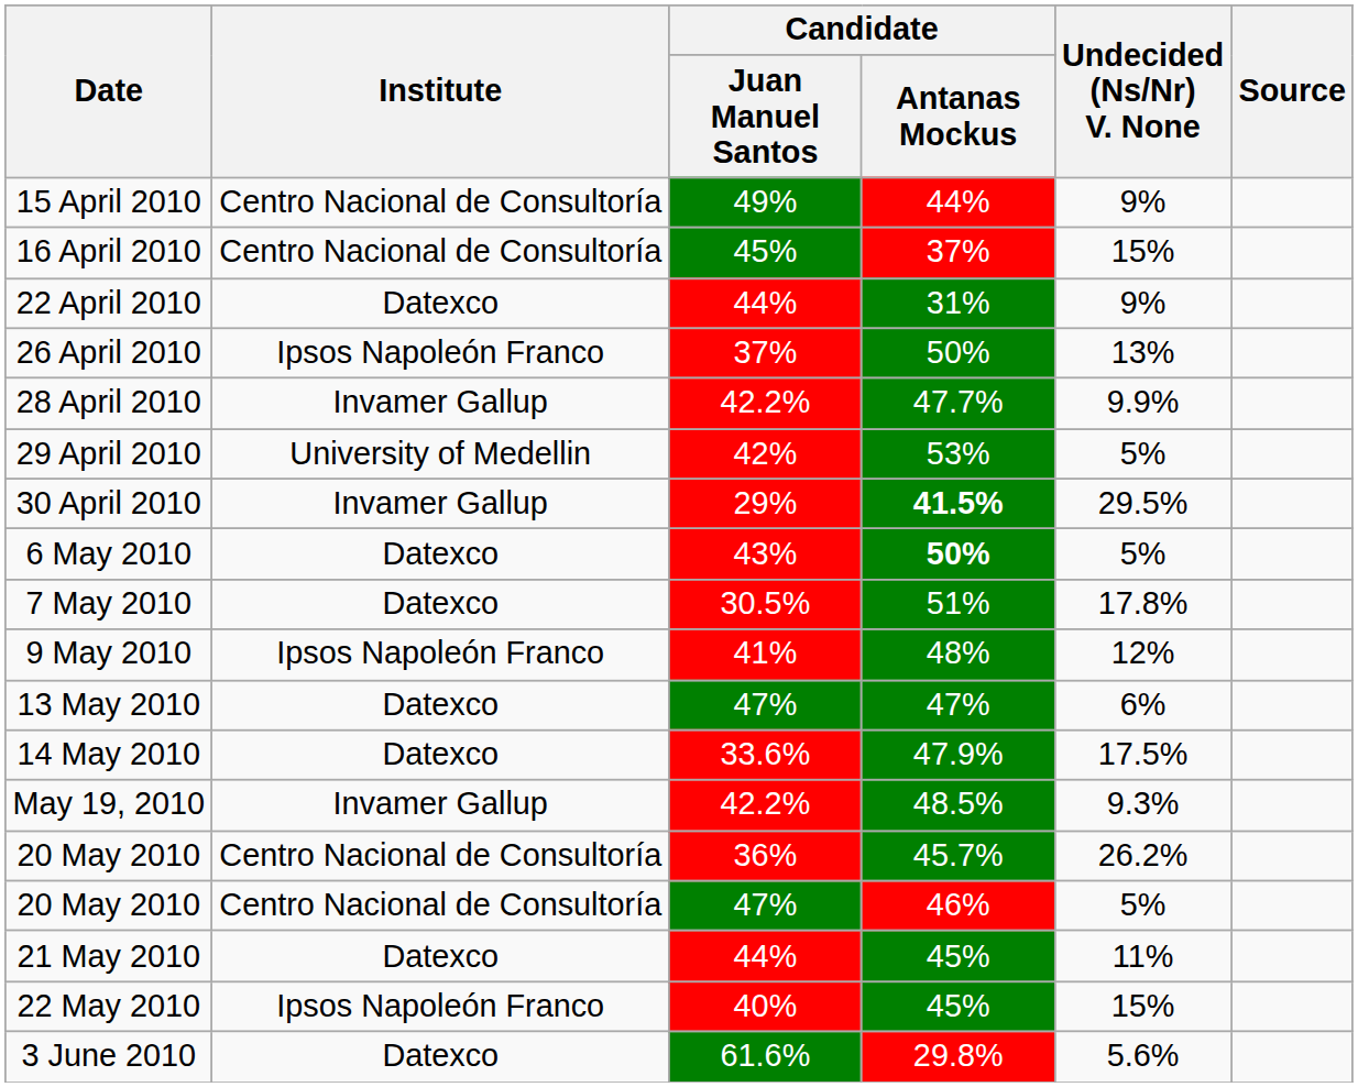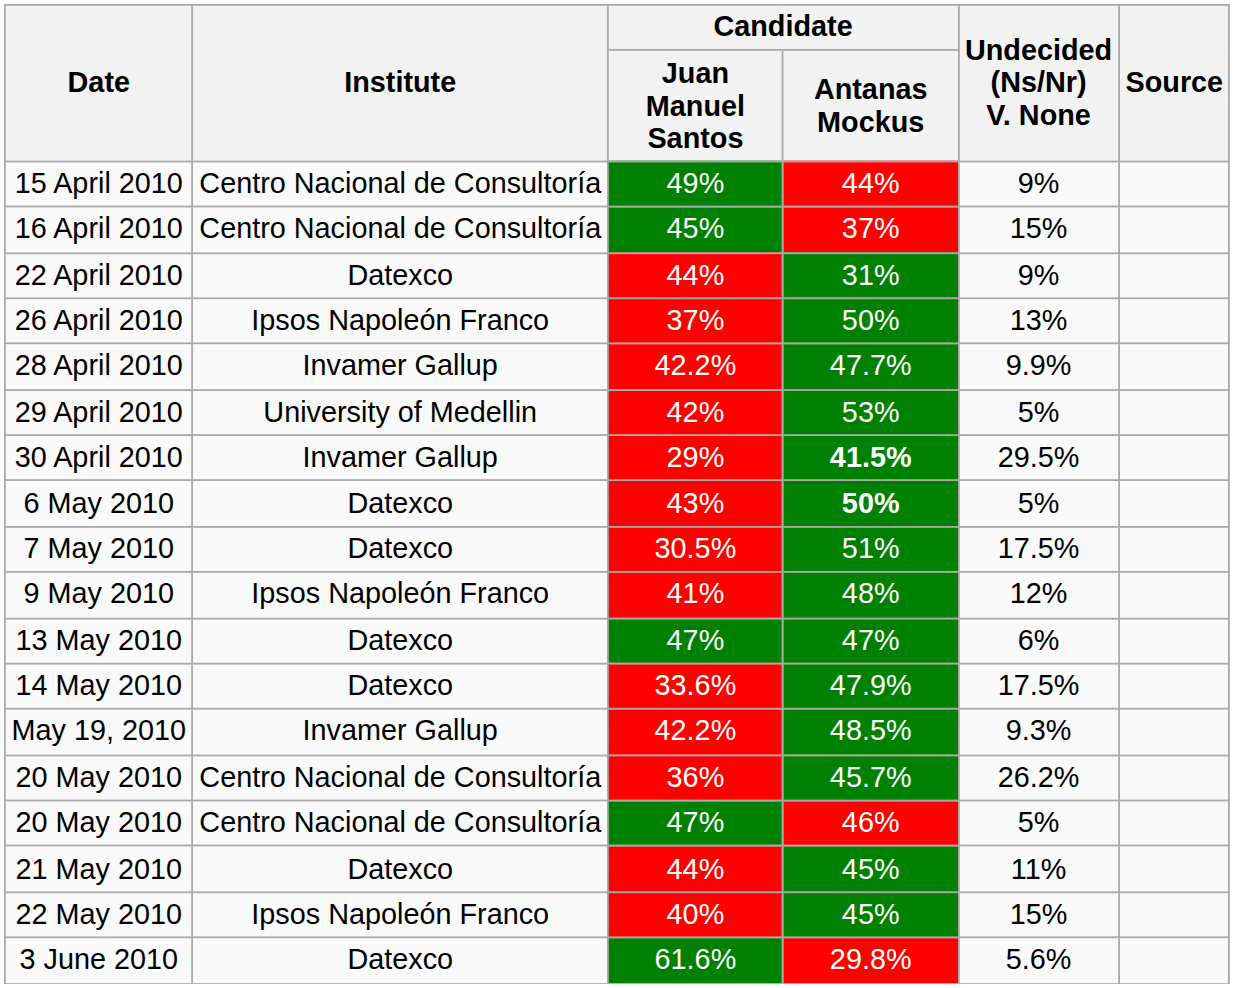7 May 2010 | Undecided (Ns/Nr) V. None: 17.8% -> 17.5%
